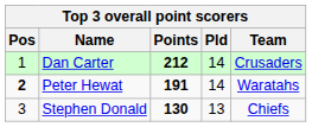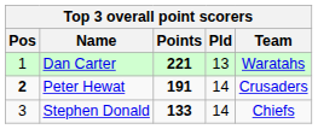Dan Carter | Points: 212 -> 221
Dan Carter | Pld: 14 -> 13
Dan Carter | Team: Crusaders -> Waratahs
Peter Hewat | Team: Waratahs -> Crusaders
Stephen Donald | Points: 130 -> 133
Stephen Donald | Pld: 13 -> 14
